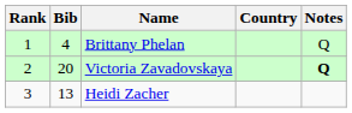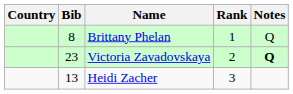columns swapped: Rank <-> Country
Brittany Phelan | Bib: 4 -> 8
Victoria Zavadovskaya | Bib: 20 -> 23
